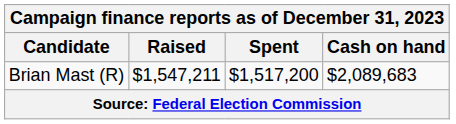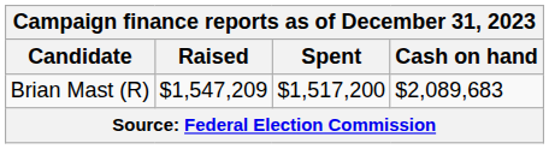Brian Mast (R) | Raised: $1,547,211 -> $1,547,209
